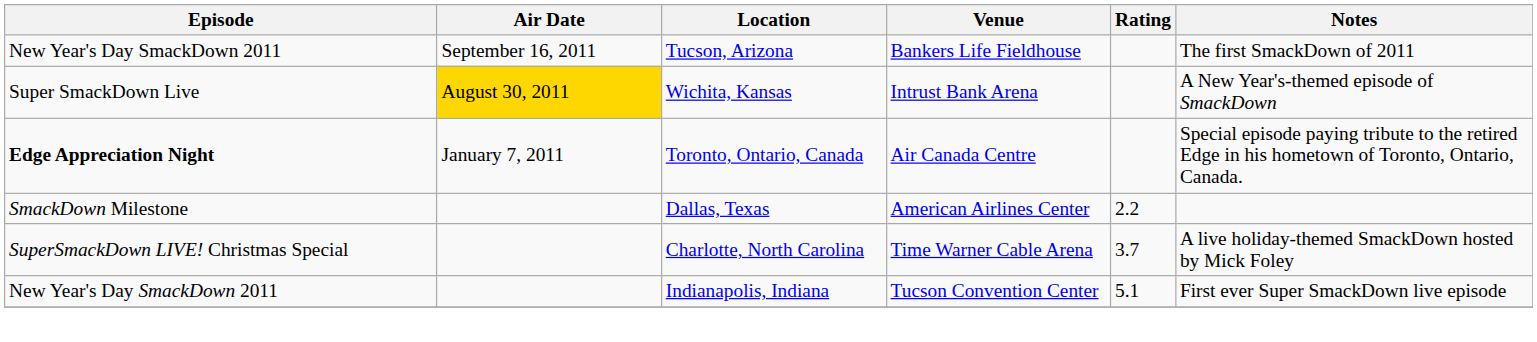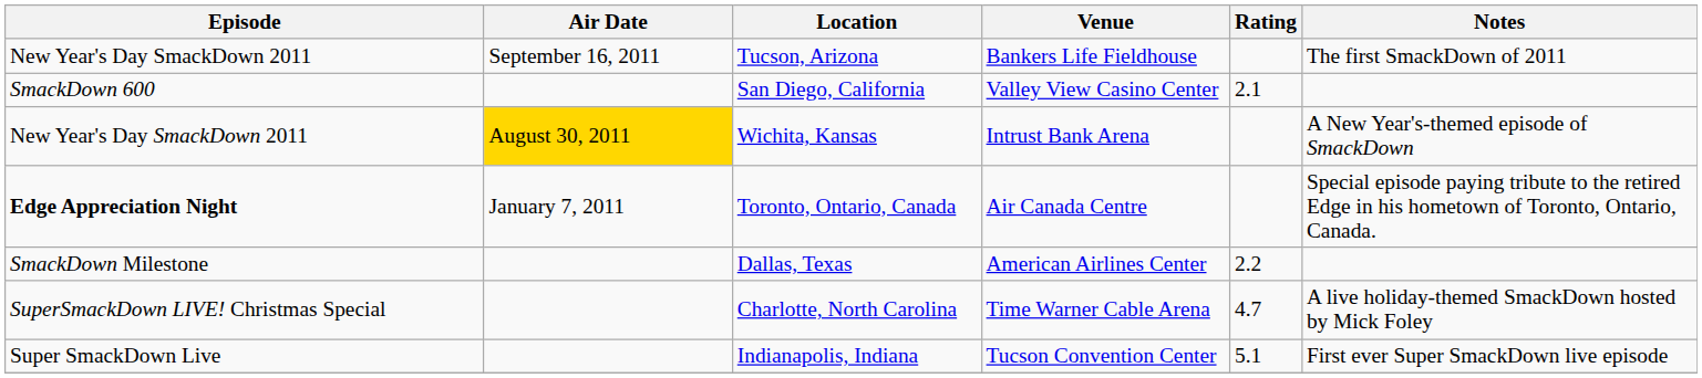+ row: SmackDown 600 | San Diego, California | Valley View Casino Center | 2.1
Wichita, Kansas | Episode: Super SmackDown Live -> New Year's Day SmackDown 2011
Charlotte, North Carolina | Rating: 3.7 -> 4.7
Indianapolis, Indiana | Episode: New Year's Day SmackDown 2011 -> Super SmackDown Live
